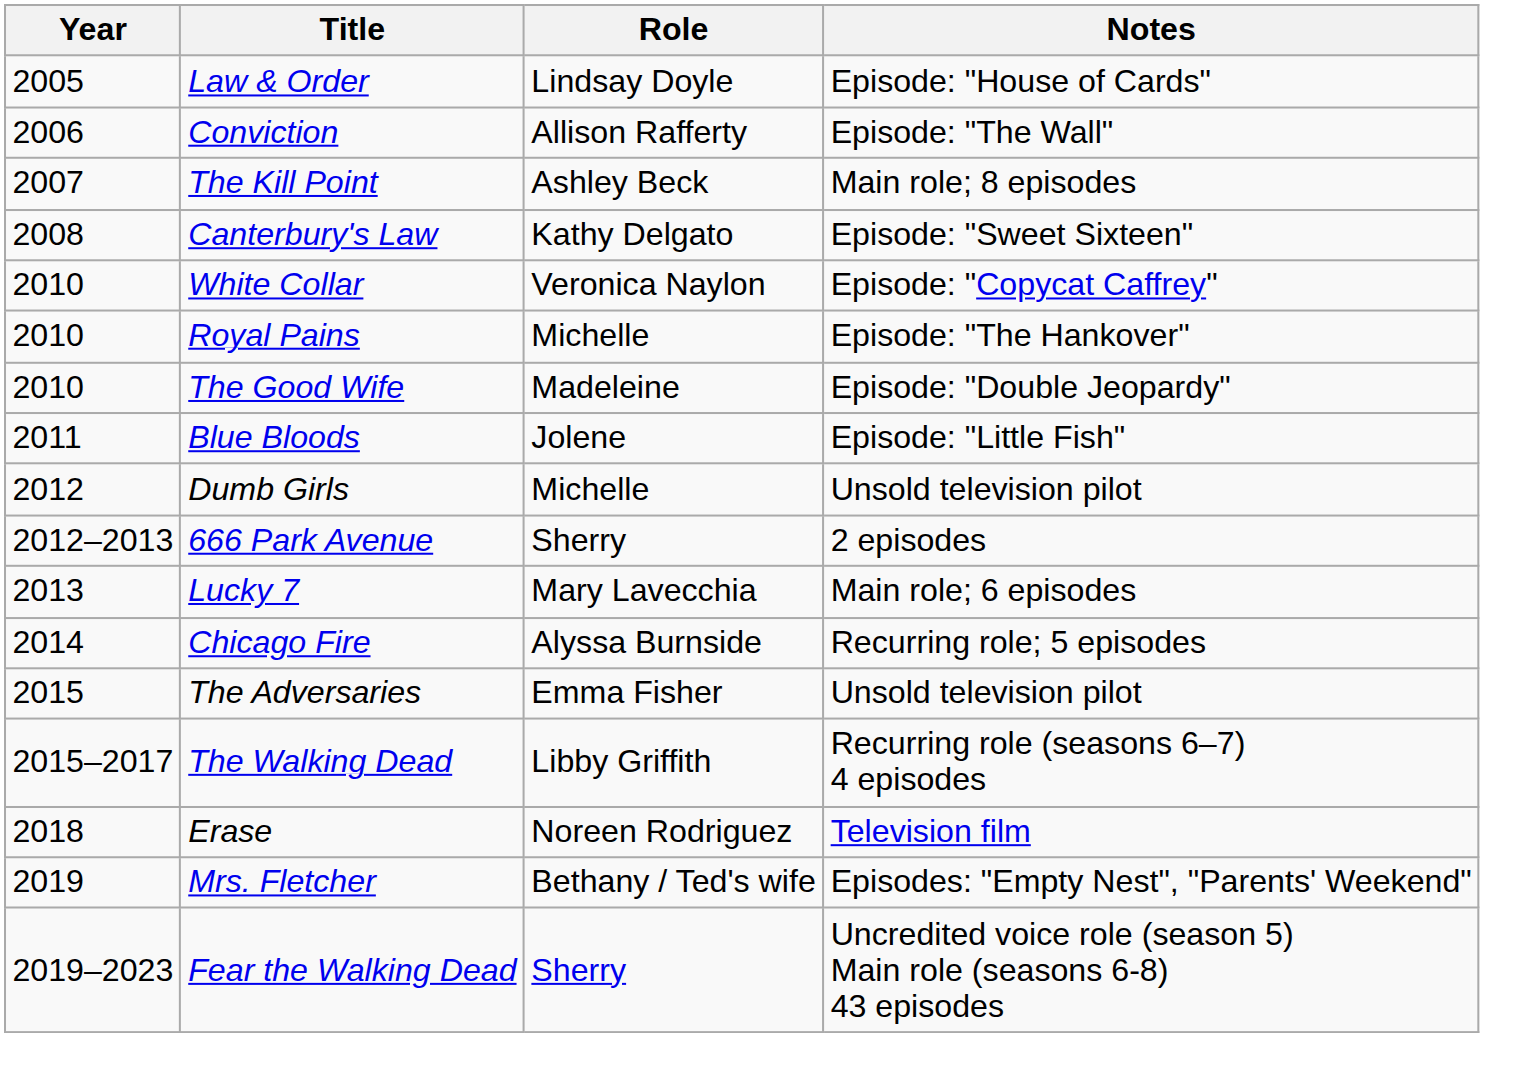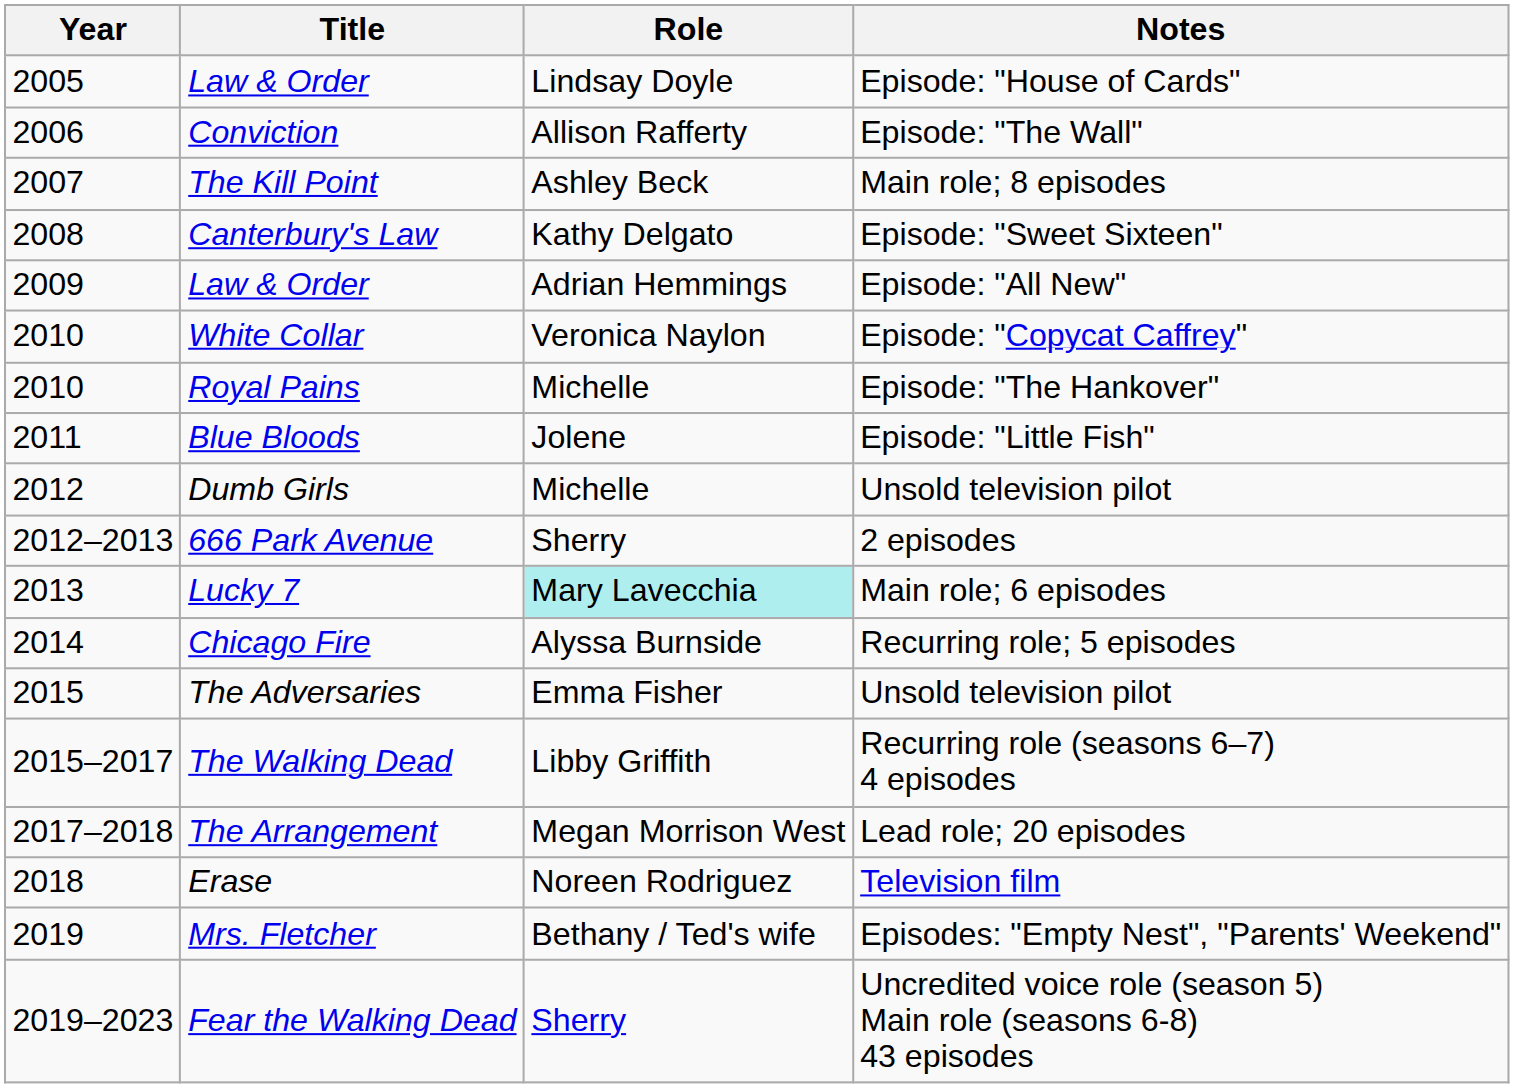+ row: 2009 | Law & Order | Adrian Hemmings | Episode: "All New"
- row: 2010 | The Good Wife | Madeleine | Episode: "Double Jeopardy"
Lucky 7 | Role: no background -> paleturquoise background
+ row: 2017–2018 | The Arrangement | Megan Morrison West | Lead role; 20 episodes
